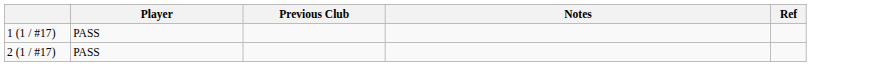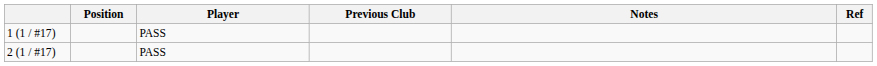+ column: Position
